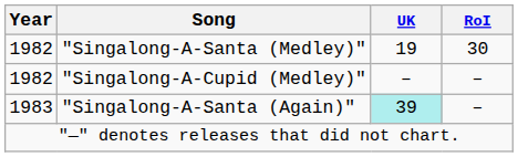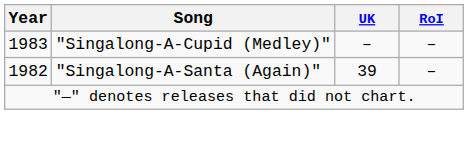- row: 1982 | "Singalong-A-Santa (Medley)" | 19 | 30
"Singalong-A-Cupid (Medley)" | Year: 1982 -> 1983
"Singalong-A-Santa (Again)" | Year: 1983 -> 1982
"Singalong-A-Santa (Again)" | UK: paleturquoise background -> no background
